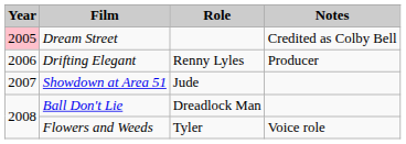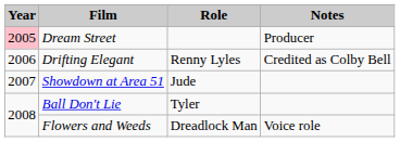Dream Street | Notes: Credited as Colby Bell -> Producer
Drifting Elegant | Notes: Producer -> Credited as Colby Bell
Ball Don't Lie | Role: Dreadlock Man -> Tyler
Flowers and Weeds | Role: Tyler -> Dreadlock Man
